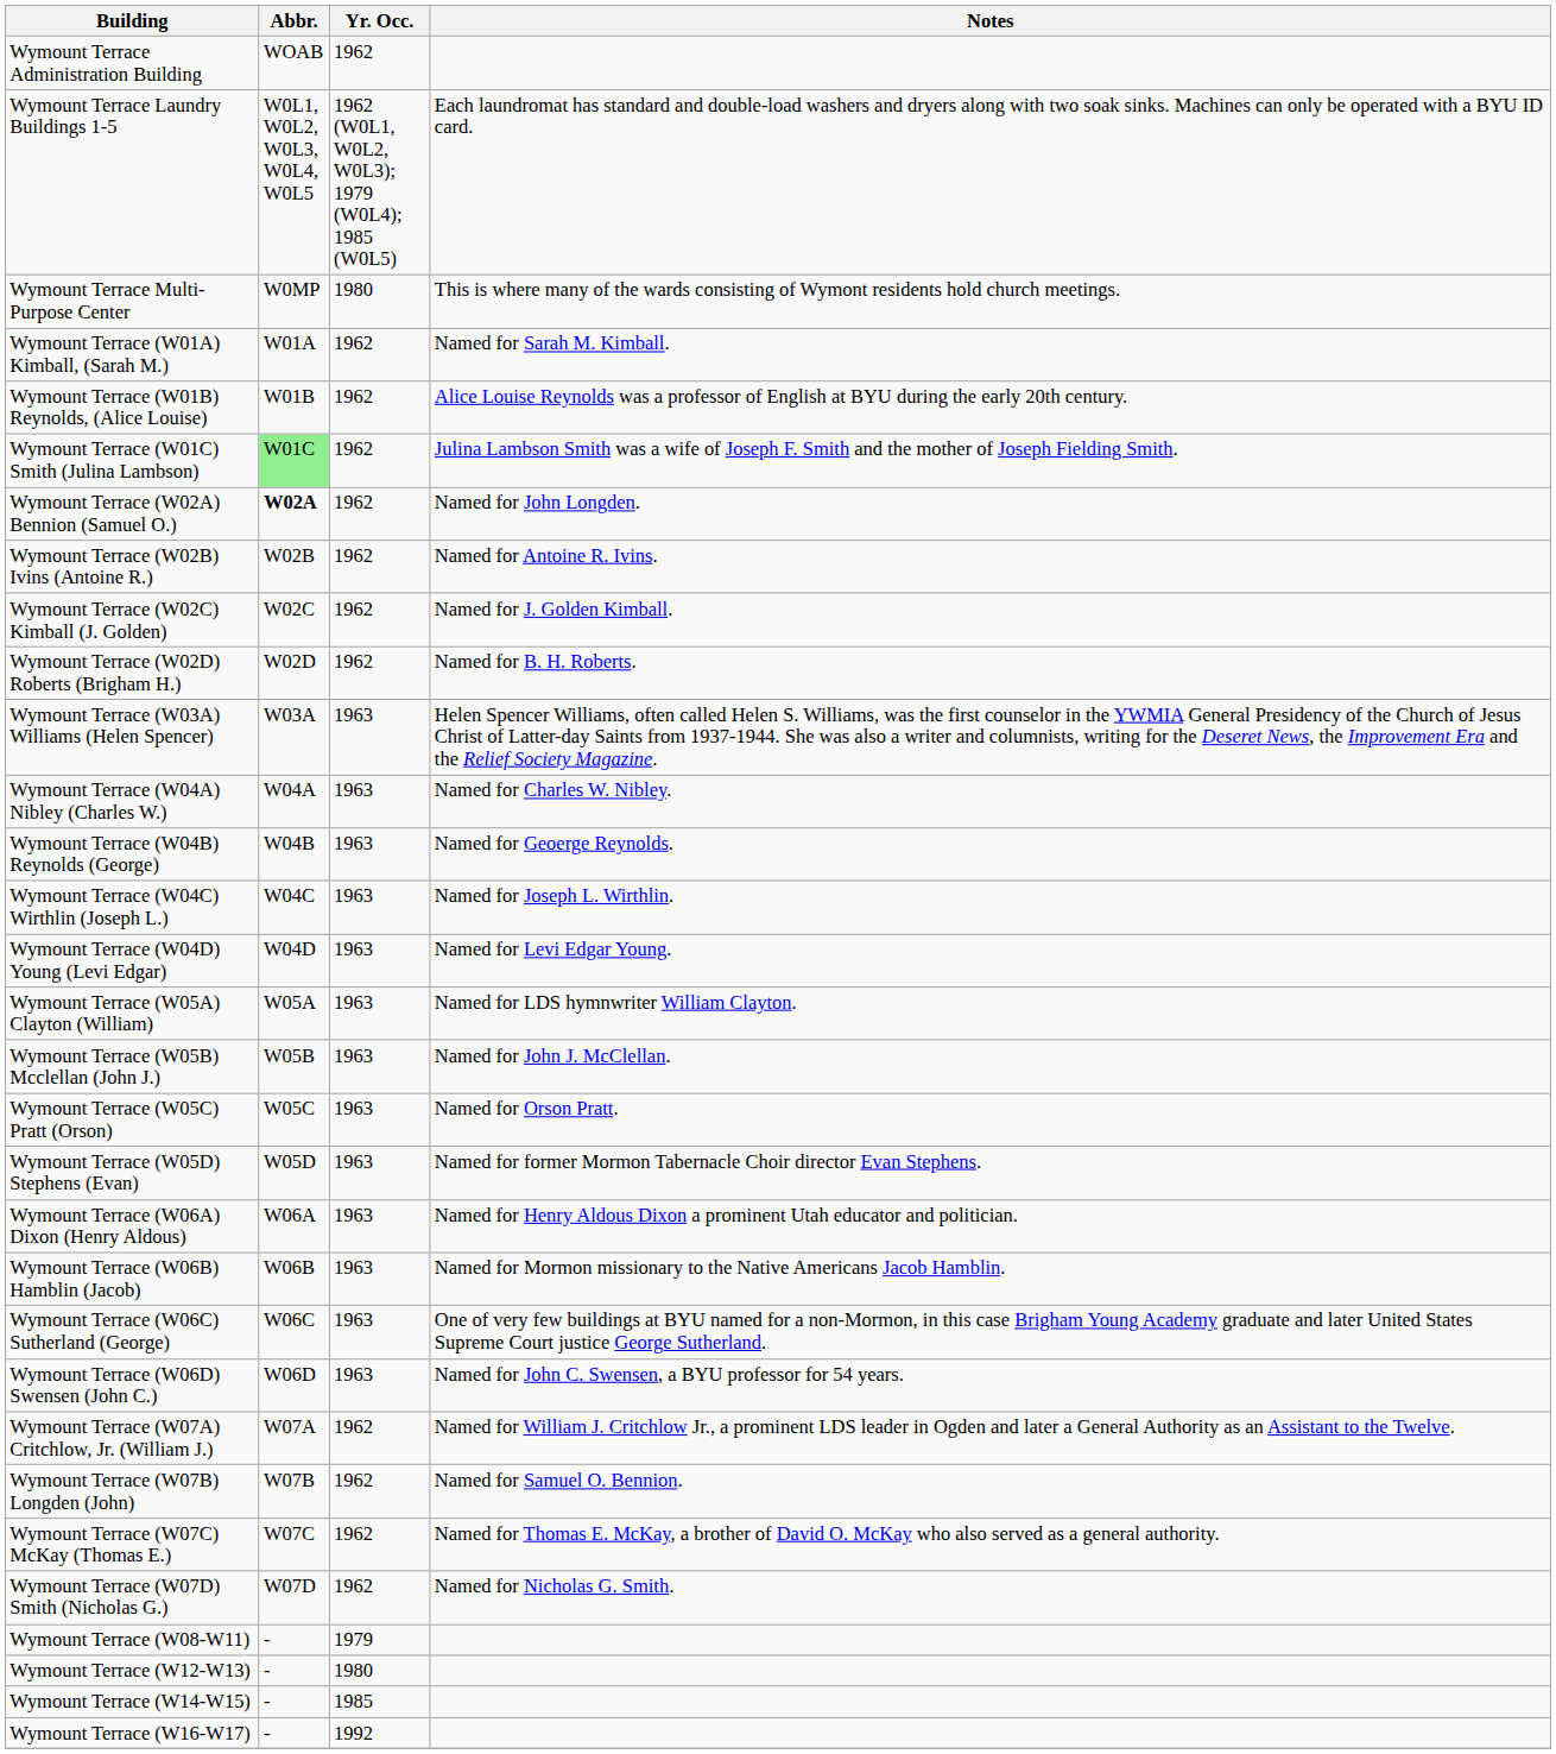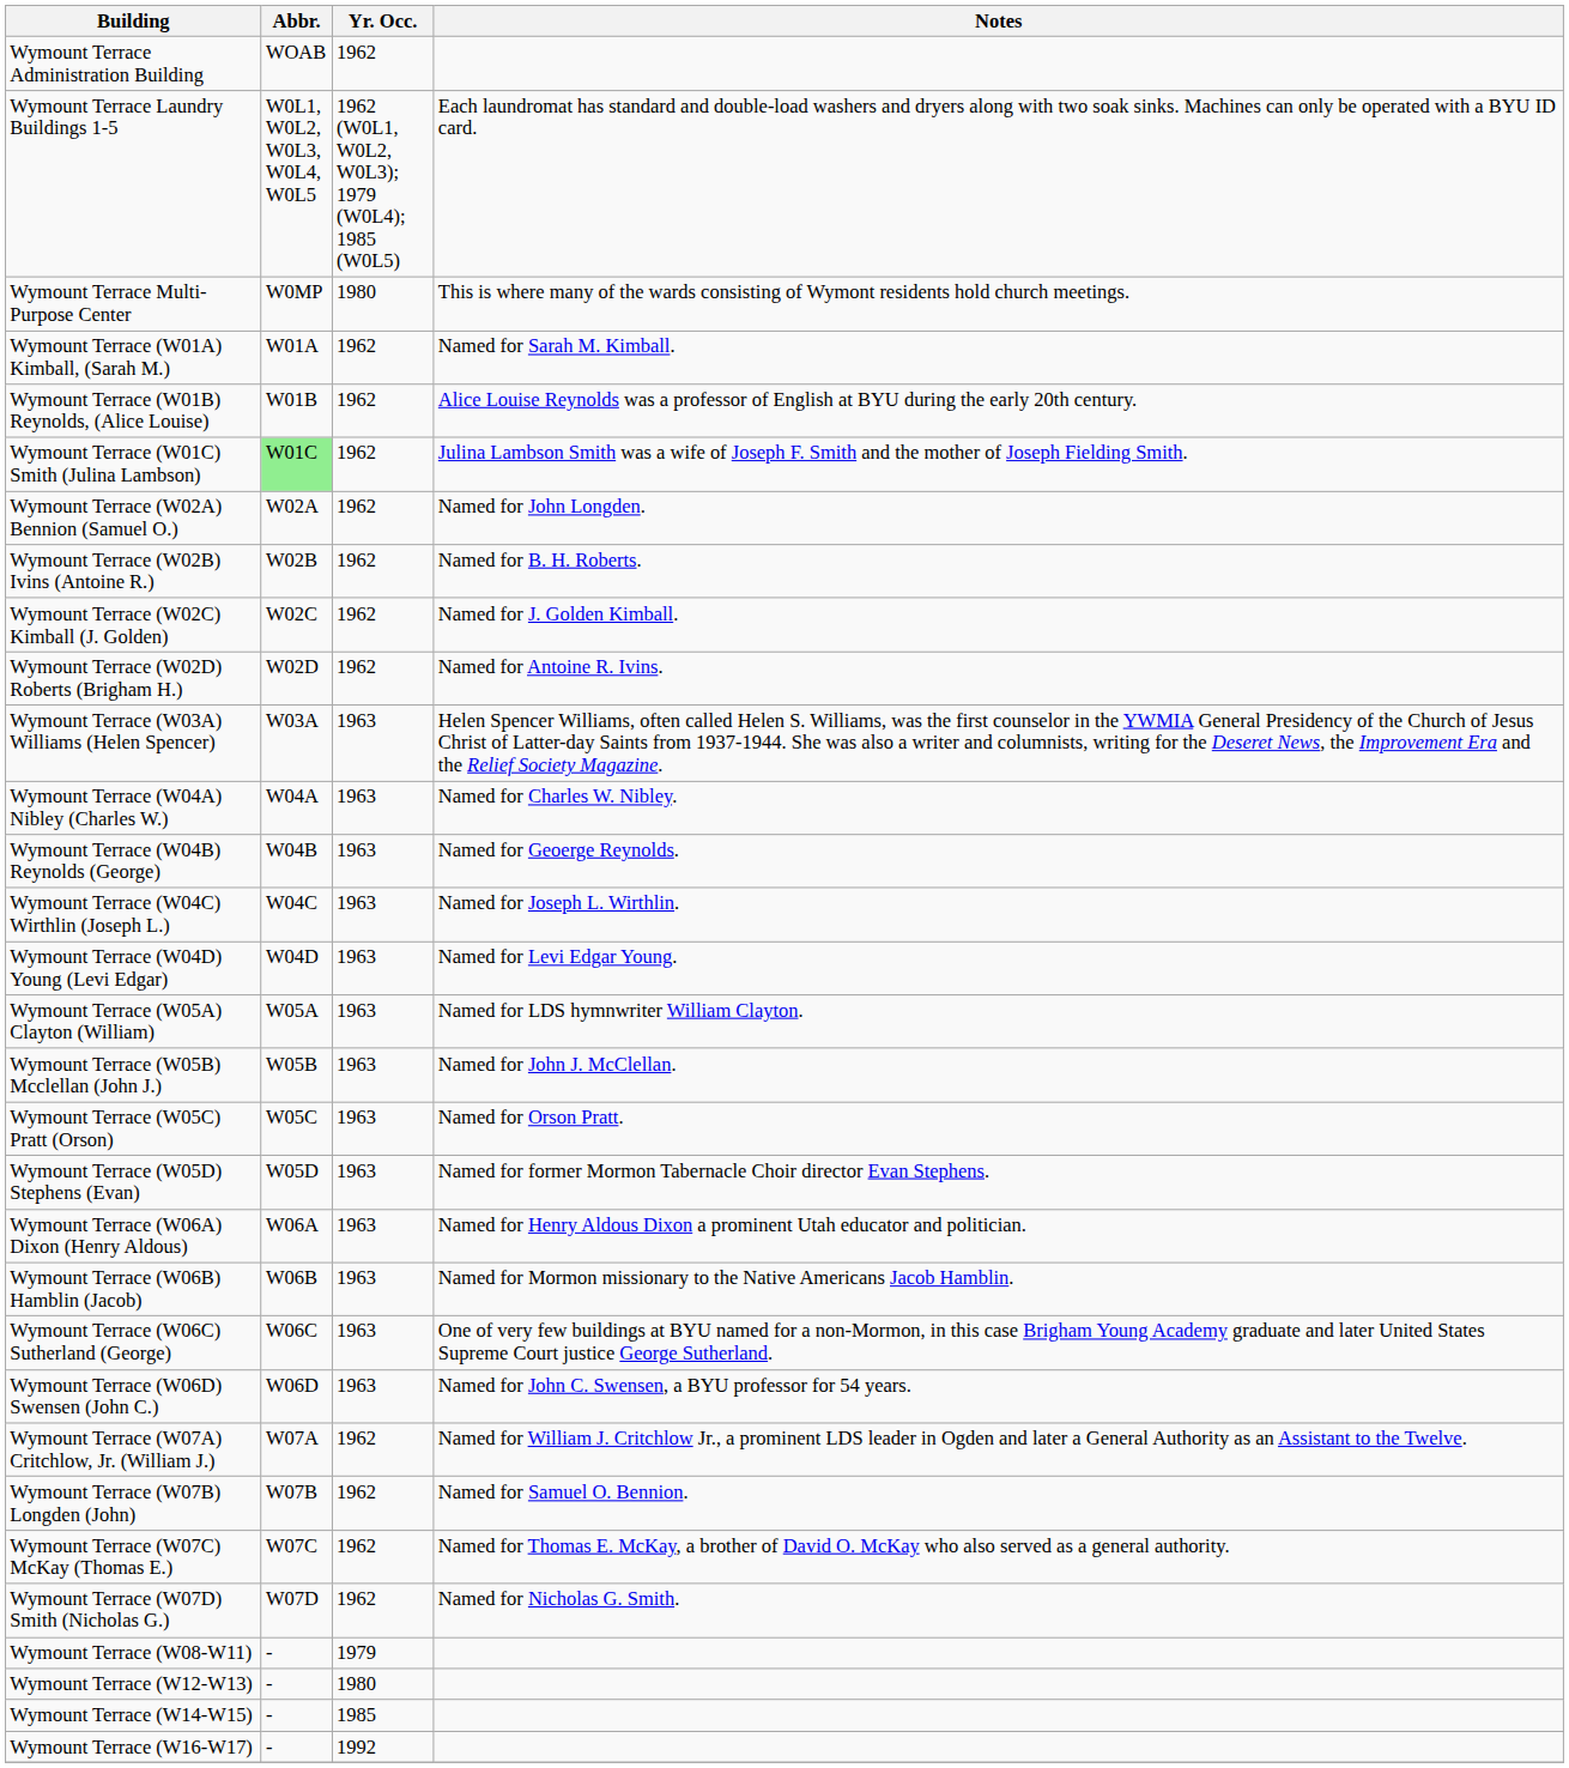Wymount Terrace (W02A) Bennion (Samuel O.) | Abbr.: bold -> normal
Wymount Terrace (W02B) Ivins (Antoine R.) | Notes: Named for Antoine R. Ivins. -> Named for B. H. Roberts.
Wymount Terrace (W02D) Roberts (Brigham H.) | Notes: Named for B. H. Roberts. -> Named for Antoine R. Ivins.
